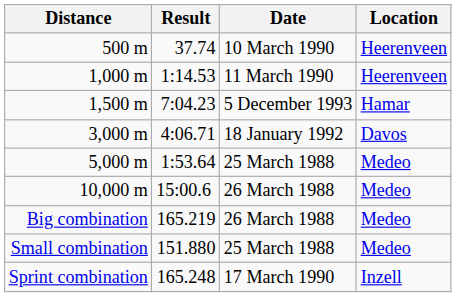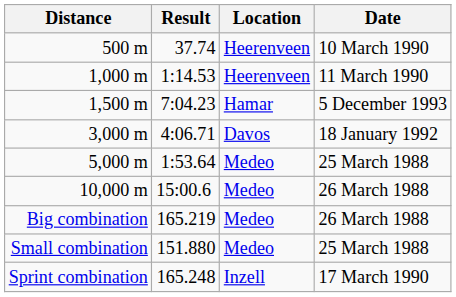columns swapped: Date <-> Location
